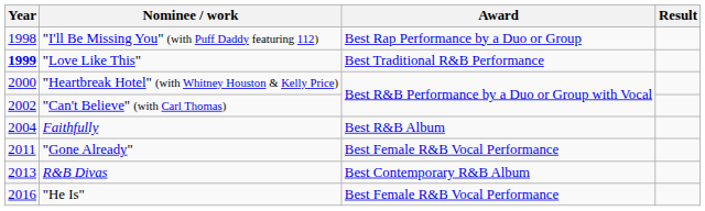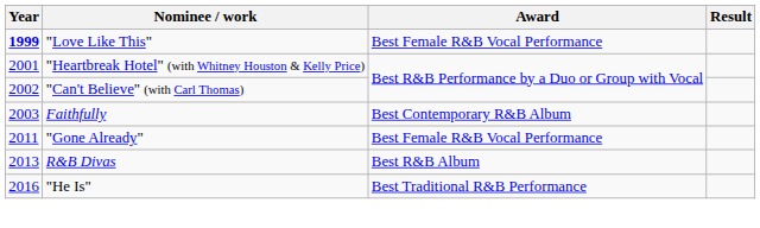- row: 1998 | "I'll Be Missing You" (with Puff Daddy featuring 112) | Best Rap Performance by a Duo or Group
"Love Like This" | Award: Best Traditional R&B Performance -> Best Female R&B Vocal Performance
"Heartbreak Hotel" (with Whitney Houston & Kelly Price) | Year: 2000 -> 2001
Faithfully | Year: 2004 -> 2003
Faithfully | Award: Best R&B Album -> Best Contemporary R&B Album
R&B Divas | Award: Best Contemporary R&B Album -> Best R&B Album
"He Is" | Award: Best Female R&B Vocal Performance -> Best Traditional R&B Performance
